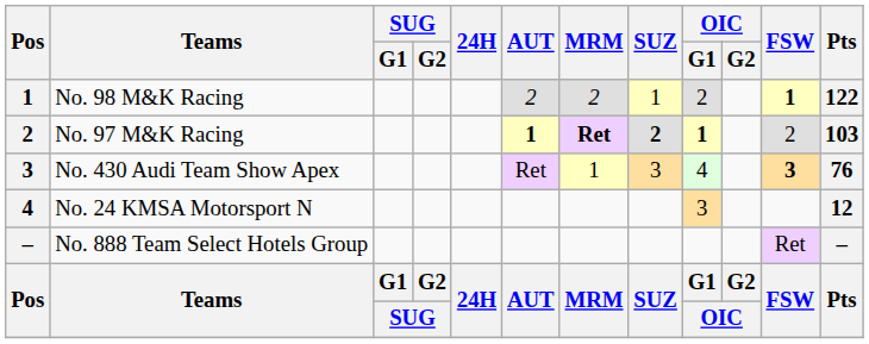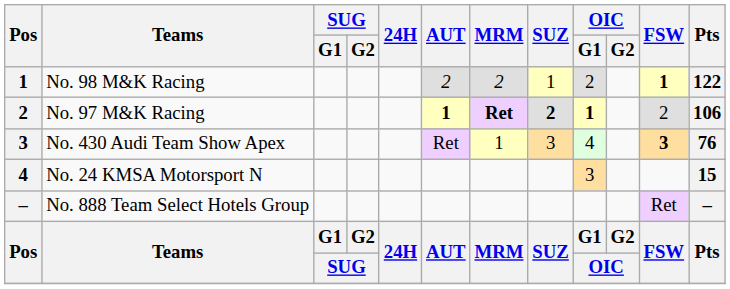No. 97 M&K Racing | Pts: 103 -> 106
No. 24 KMSA Motorsport N | Pts: 12 -> 15
